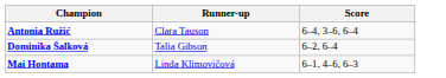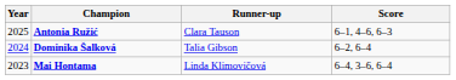+ column: Year | 2025 | 2024 | 2023
Antonia Ružić | Score: 6–4, 3–6, 6–4 -> 6–1, 4–6, 6–3
Mai Hontama | Score: 6–1, 4–6, 6–3 -> 6–4, 3–6, 6–4
